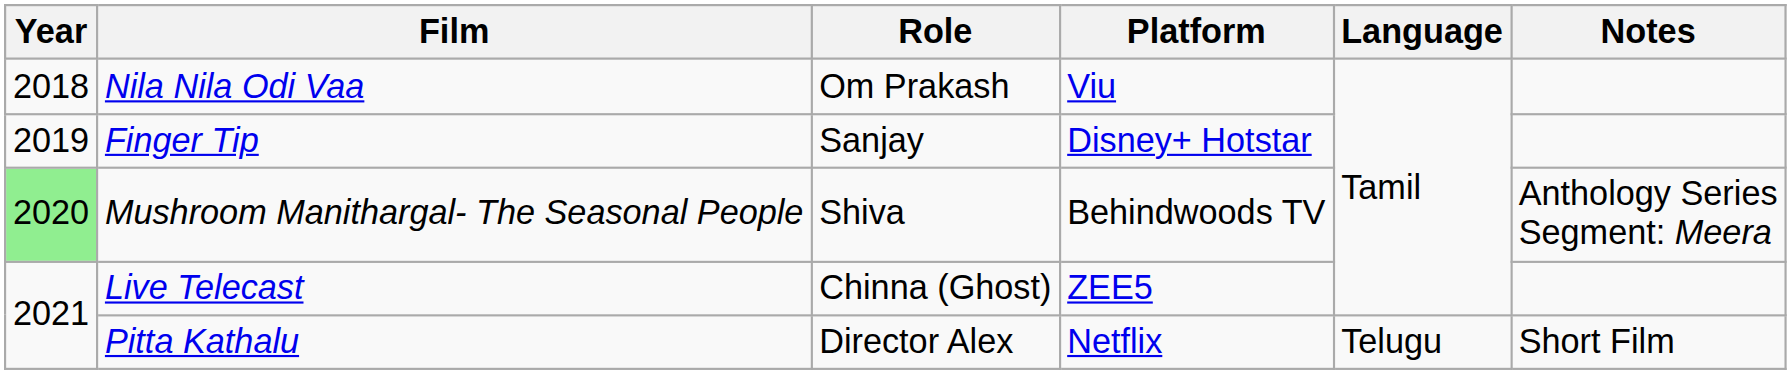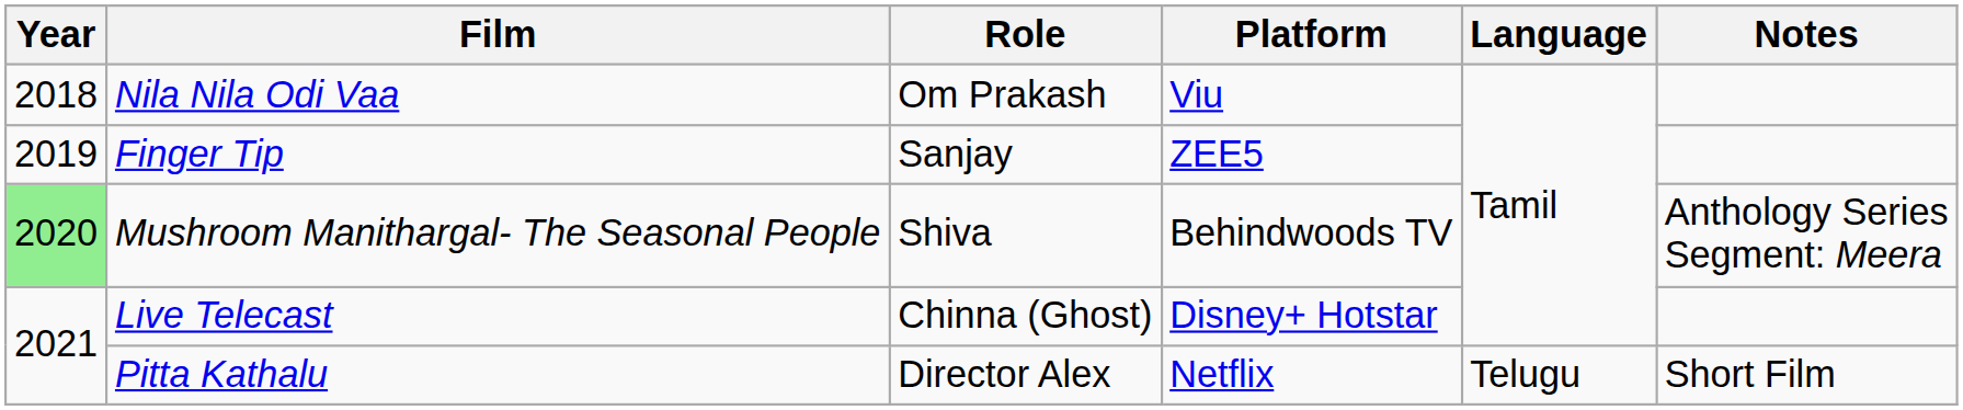Finger Tip | Platform: Disney+ Hotstar -> ZEE5
Live Telecast | Platform: ZEE5 -> Disney+ Hotstar
